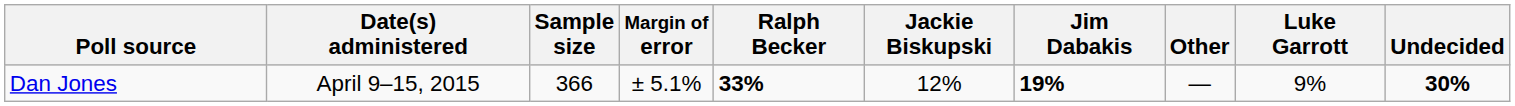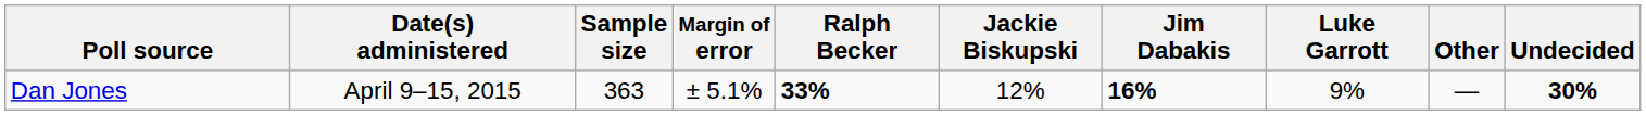columns swapped: Luke Garrott <-> Other
Dan Jones | Sample size: 366 -> 363
Dan Jones | Jim Dabakis: 19% -> 16%
